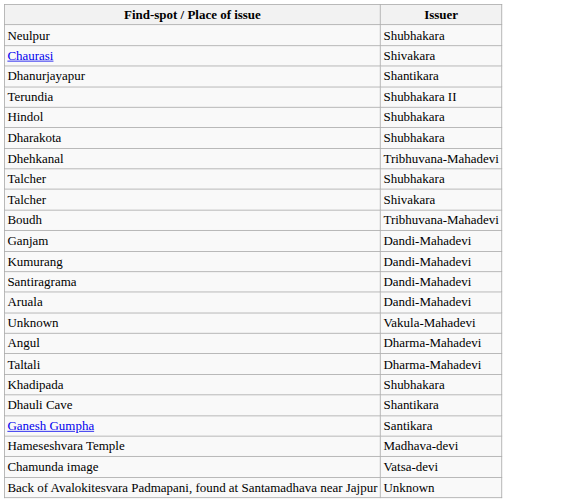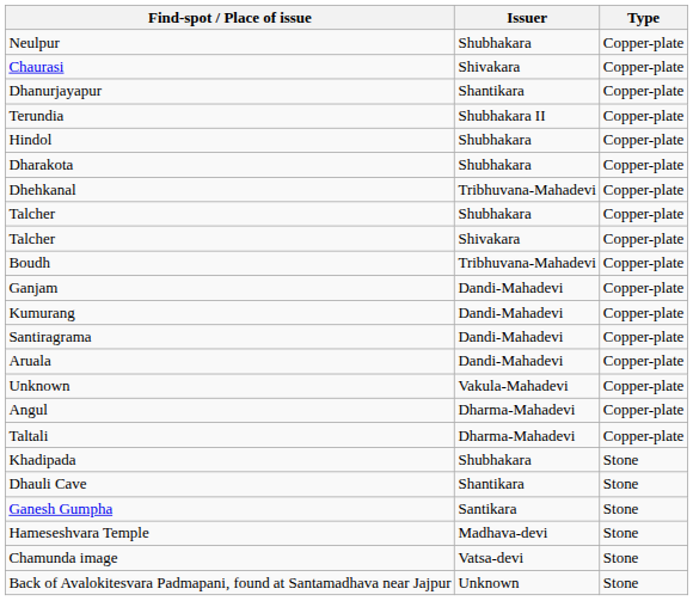+ column: Type | Copper-plate | Copper-plate | Copper-plate | Copper-plate | Copper-plate | Copper-plate | Copper-plate | Copper-plate | Copper-plate | Copper-plate | Copper-plate | Copper-plate | Copper-plate | Copper-plate | Copper-plate | Copper-plate | Copper-plate | Stone | Stone | Stone | Stone | Stone | Stone
